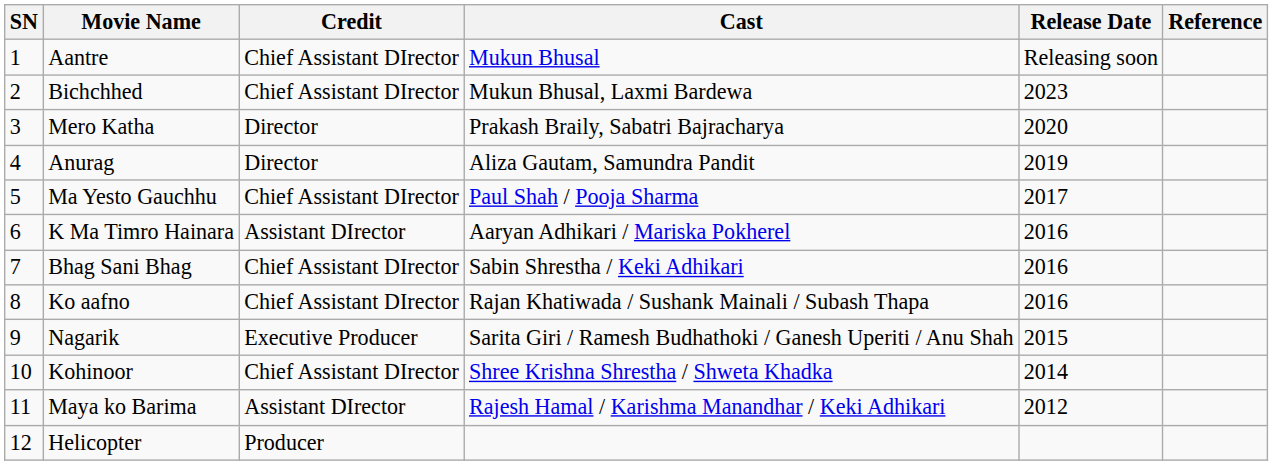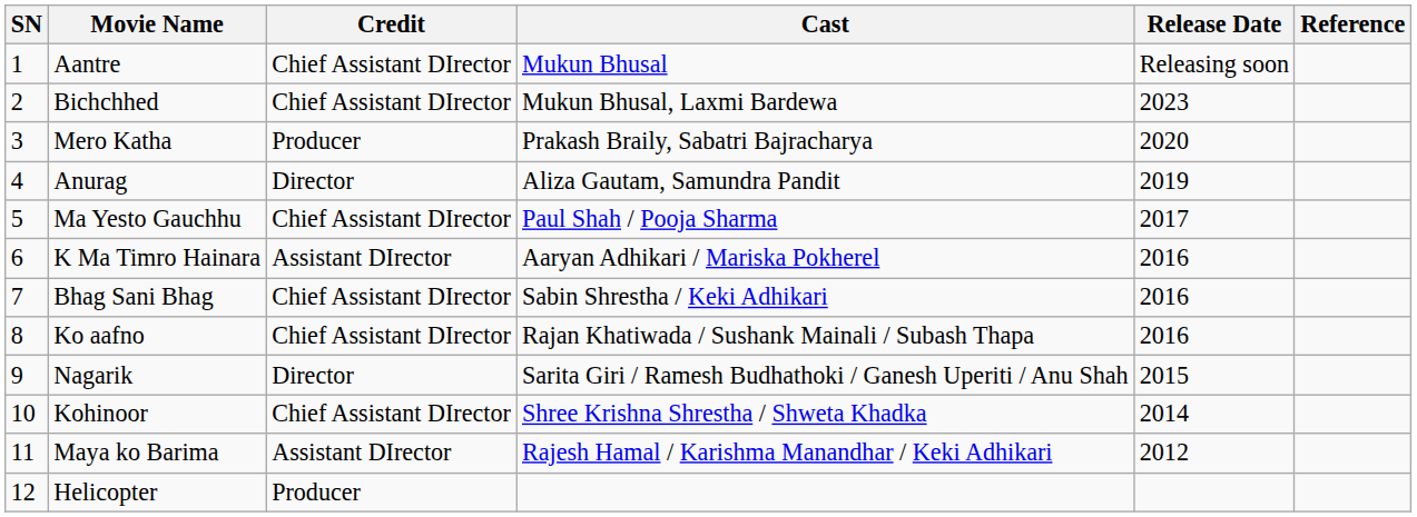Mero Katha | Credit: Director -> Producer
Nagarik | Credit: Executive Producer -> Director
